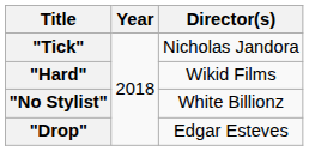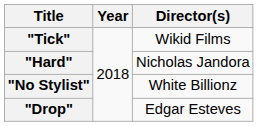"Tick" | Director(s): Nicholas Jandora -> Wikid Films
"Hard" | Director(s): Wikid Films -> Nicholas Jandora
